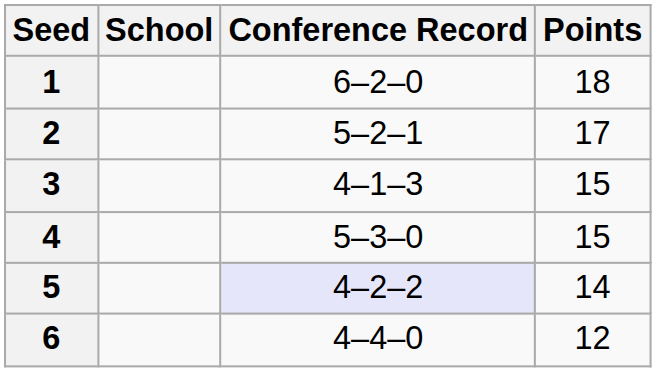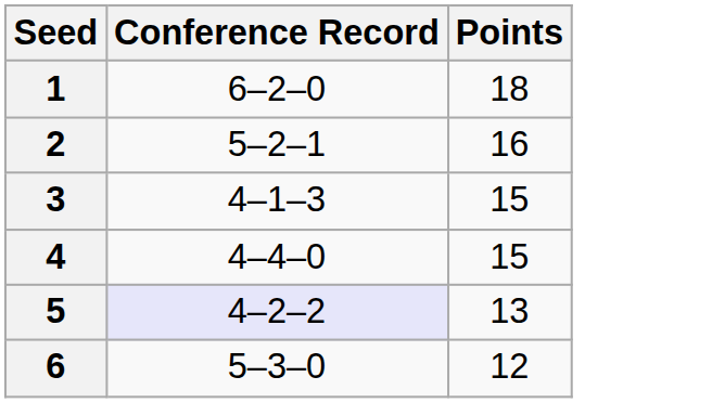- column: School
2 | Points: 17 -> 16
4 | Conference Record: 5–3–0 -> 4–4–0
5 | Points: 14 -> 13
6 | Conference Record: 4–4–0 -> 5–3–0
